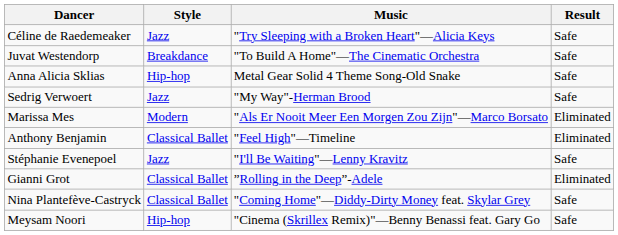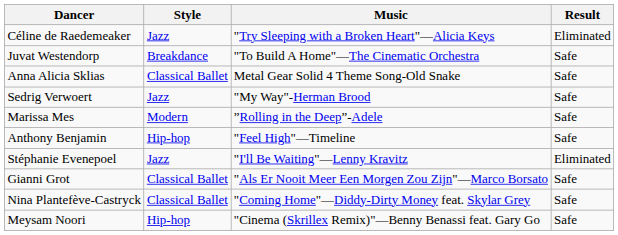Céline de Raedemeaker | Result: Safe -> Eliminated
Anna Alicia Sklias | Style: Hip-hop -> Classical Ballet
Marissa Mes | Music: "Als Er Nooit Meer Een Morgen Zou Zijn"—Marco Borsato -> ”Rolling in the Deep”-Adele
Marissa Mes | Result: Eliminated -> Safe
Anthony Benjamin | Style: Classical Ballet -> Hip-hop
Anthony Benjamin | Result: Eliminated -> Safe
Stéphanie Evenepoel | Result: Safe -> Eliminated
Gianni Grot | Music: ”Rolling in the Deep”-Adele -> "Als Er Nooit Meer Een Morgen Zou Zijn"—Marco Borsato
Gianni Grot | Result: Eliminated -> Safe
